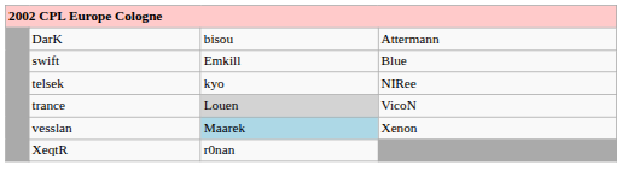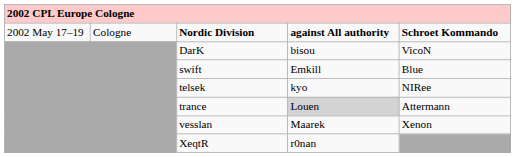+ row: 2002 May 17–19 | Cologne | Nordic Division | against All authority | Schroet Kommando
DarK | column 5: Attermann -> VicoN
trance | column 5: VicoN -> Attermann
vesslan | column 4: lightblue background -> no background
